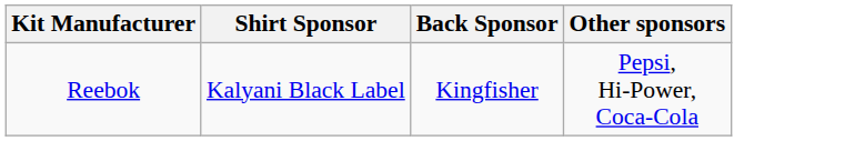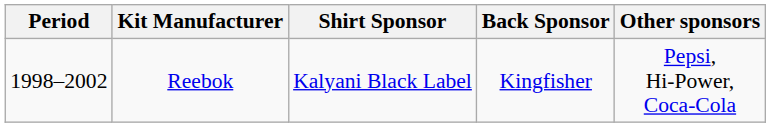+ column: Period | 1998–2002
